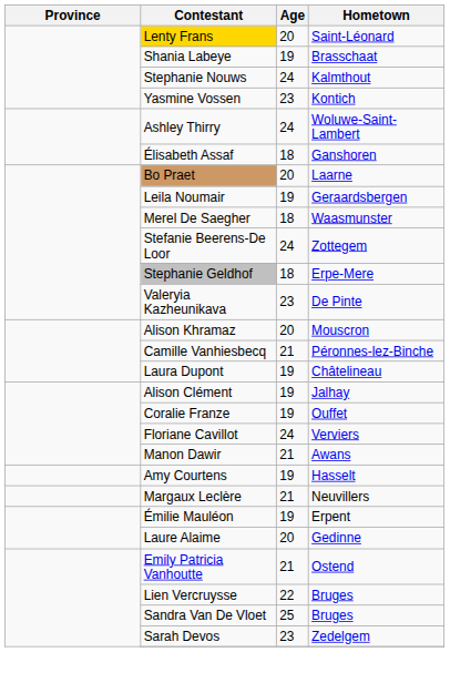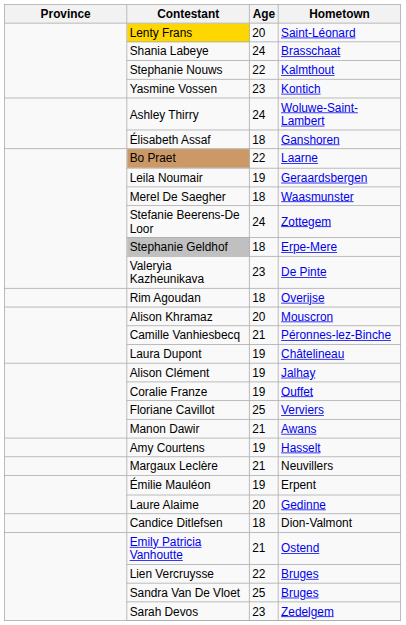Shania Labeye | Age: 19 -> 24
Stephanie Nouws | Age: 24 -> 22
Bo Praet | Age: 20 -> 22
+ row: Rim Agoudan | 18 | Overijse
Floriane Cavillot | Age: 24 -> 25
+ row: Candice Ditlefsen | 18 | Dion-Valmont
